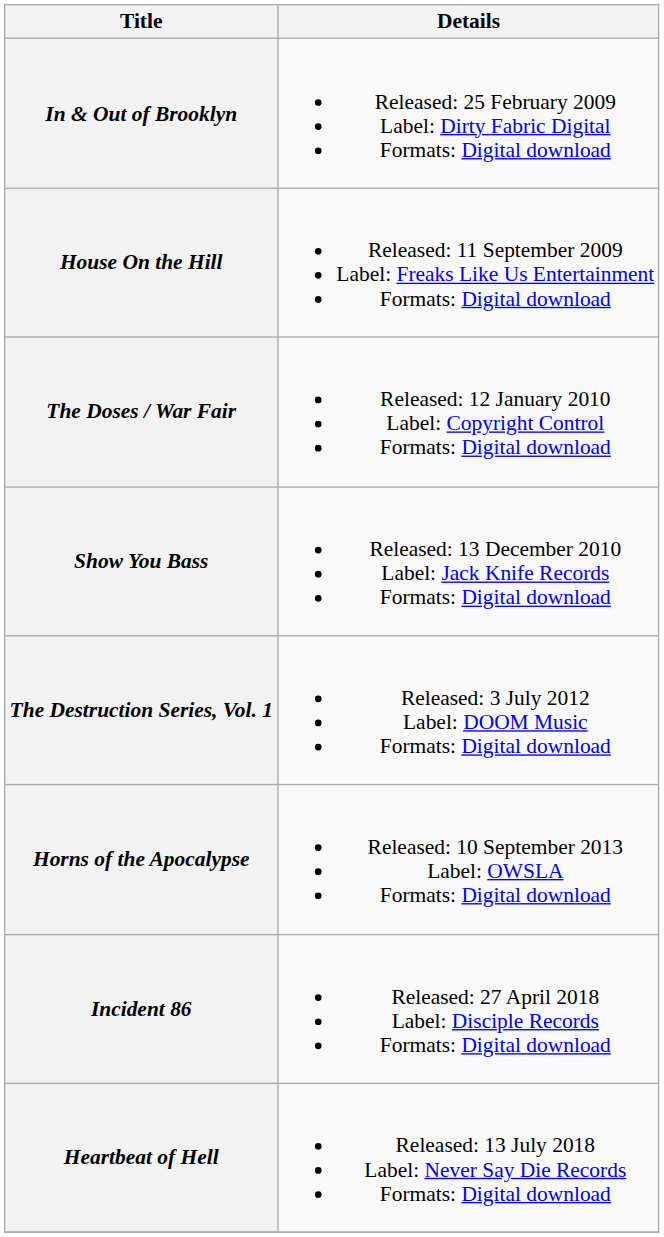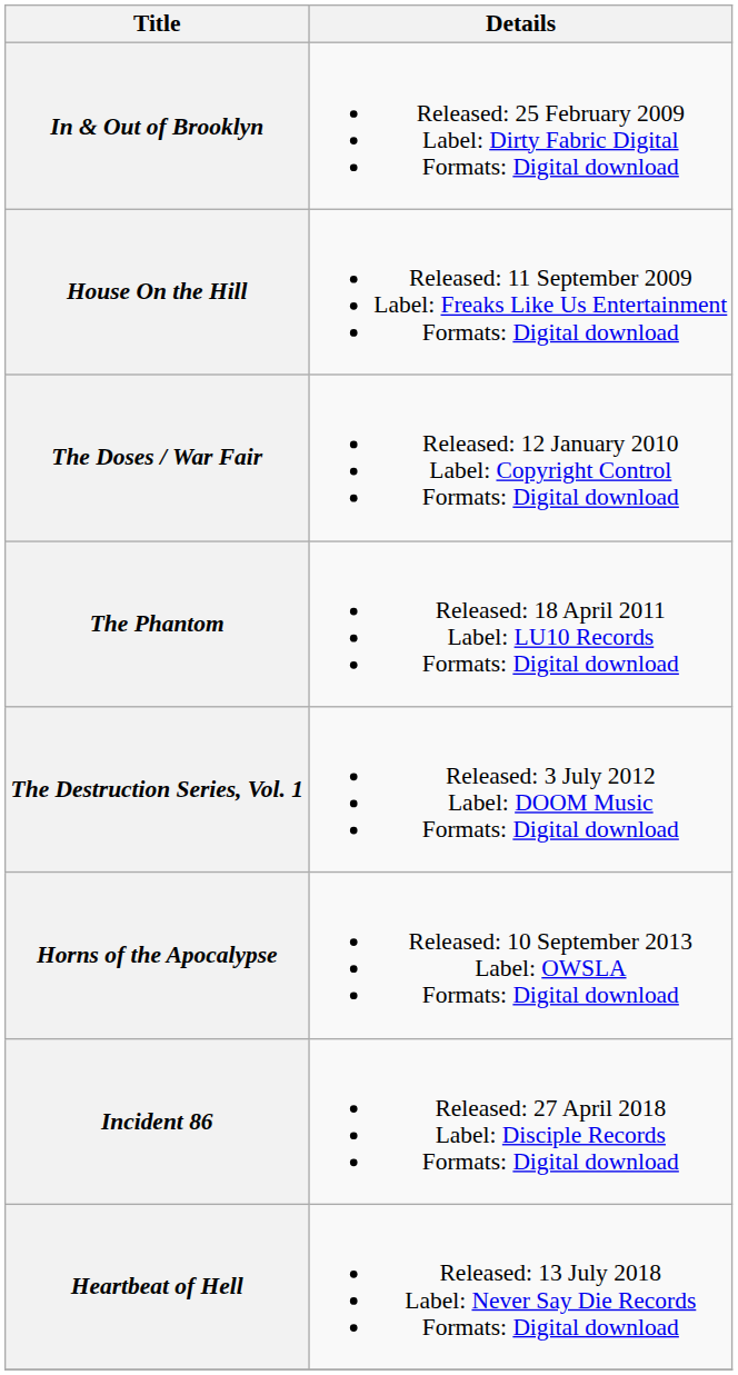- row: Show You Bass | Released: 13 December 2010 Label: Jack Knife Records Formats: Digital download
+ row: The Phantom | Released: 18 April 2011 Label: LU10 Records Formats: Digital download
